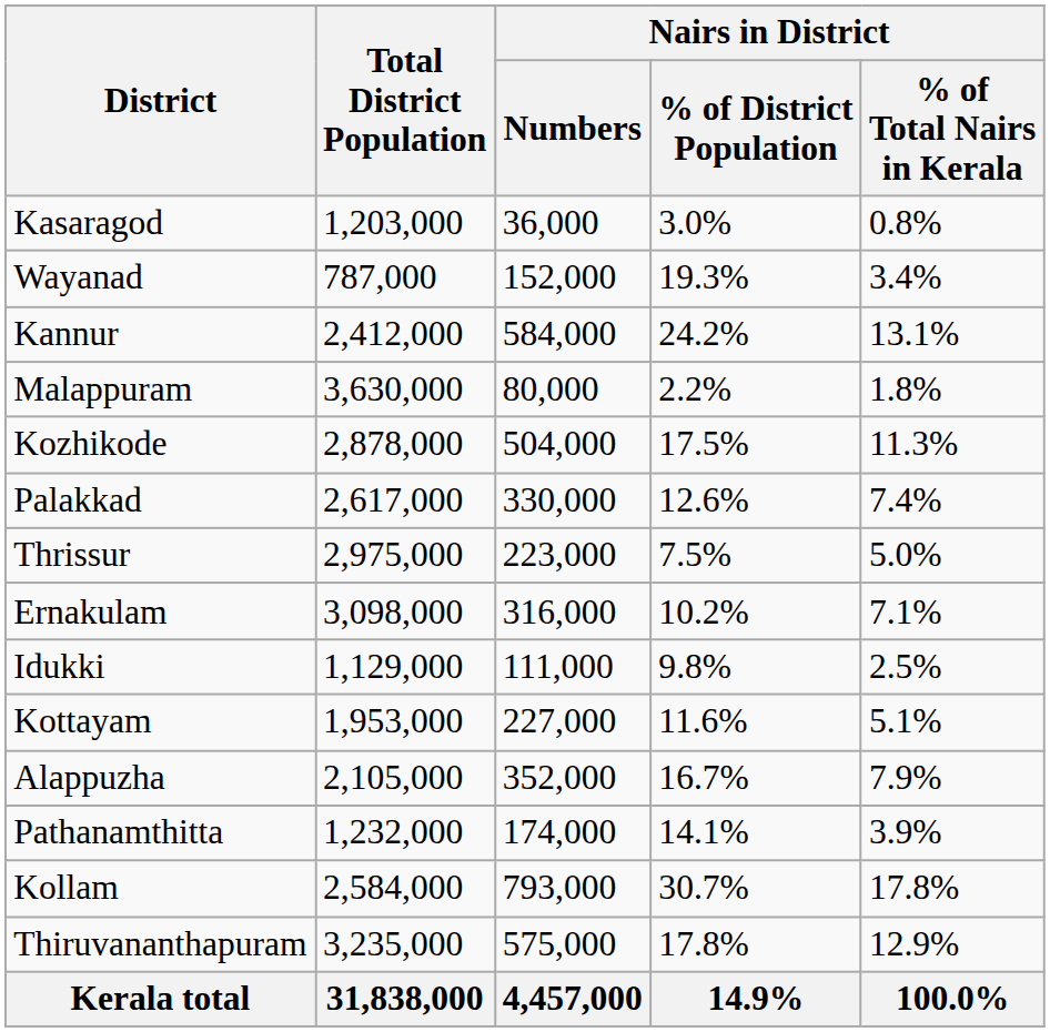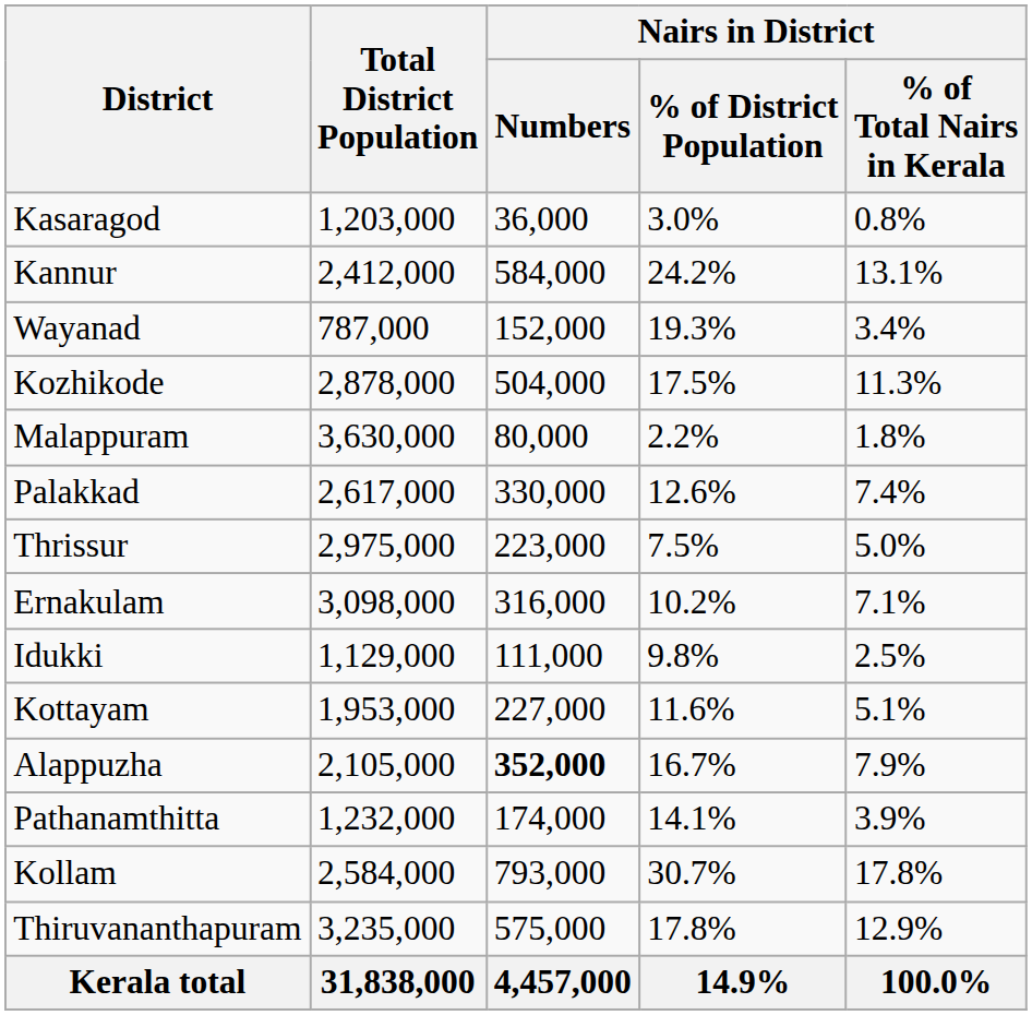rows swapped: Kannur <-> Wayanad
rows swapped: Kozhikode <-> Malappuram
Alappuzha | Nairs in District / Numbers: normal -> bold
